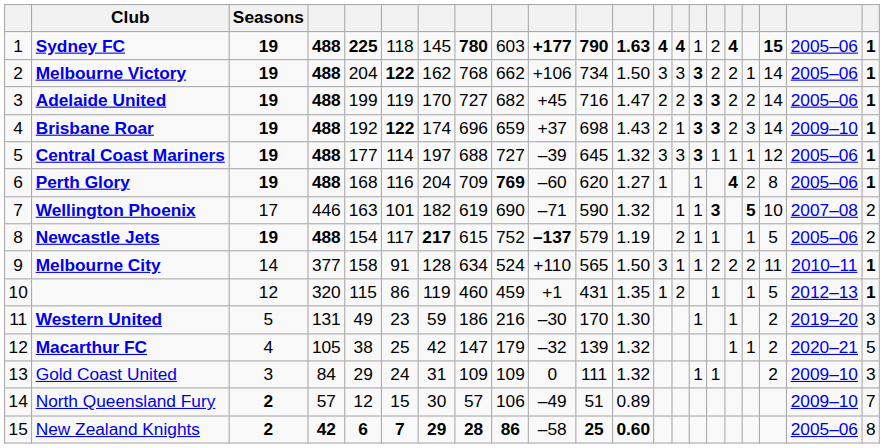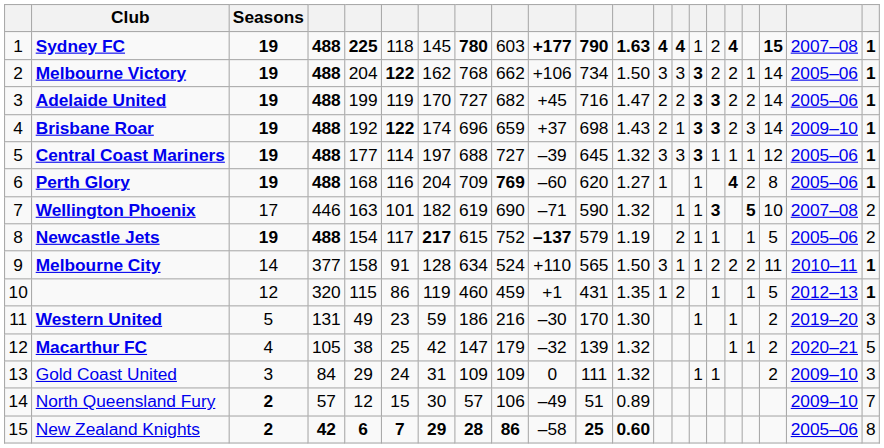Sydney FC | column 20: 2005–06 -> 2007–08
